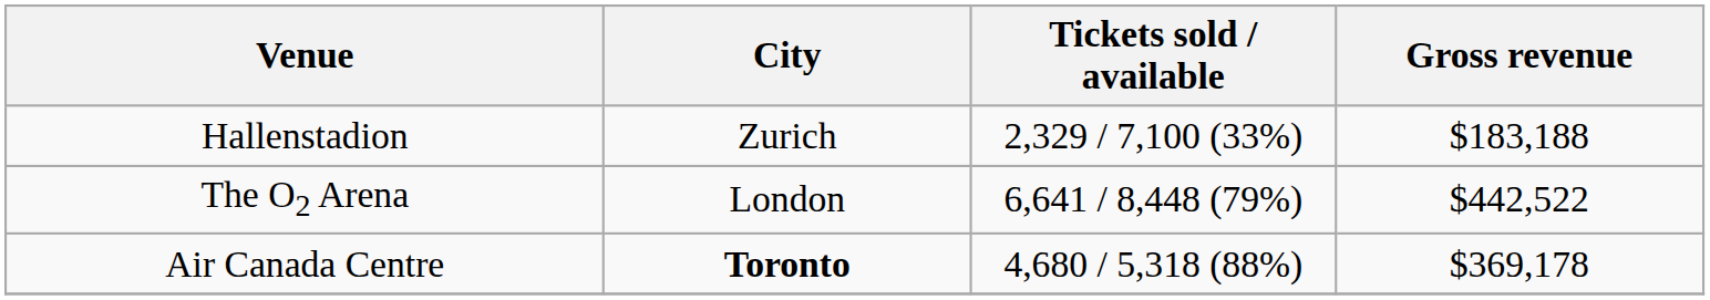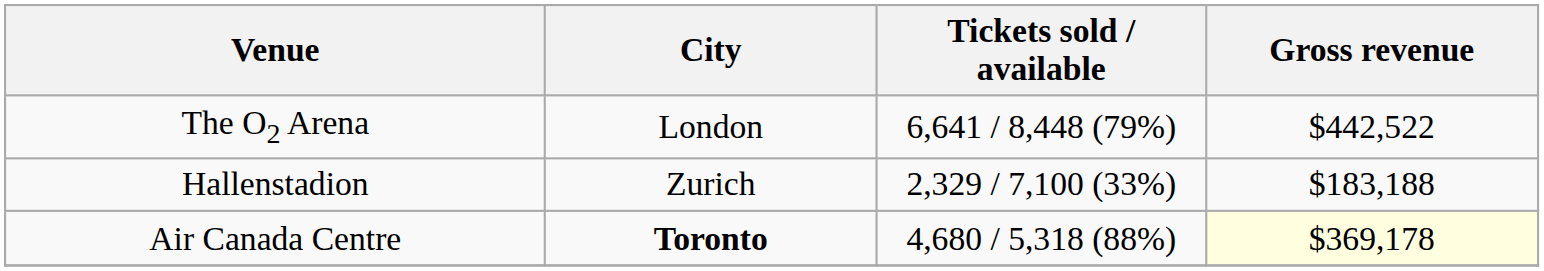rows swapped: Hallenstadion <-> The O2 Arena
Air Canada Centre | Gross revenue: no background -> lightyellow background
